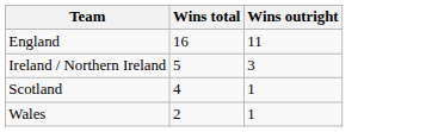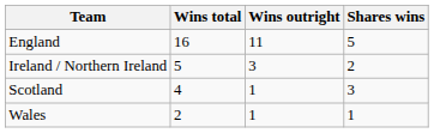+ column: Shares wins | 5 | 2 | 3 | 1
